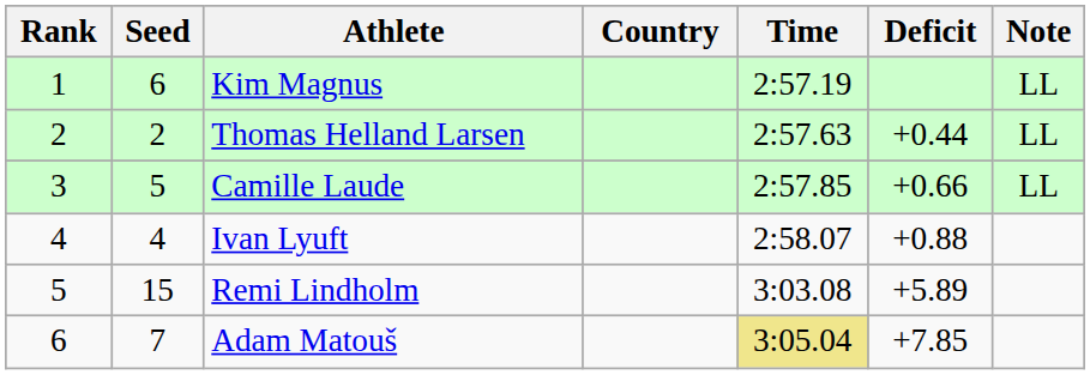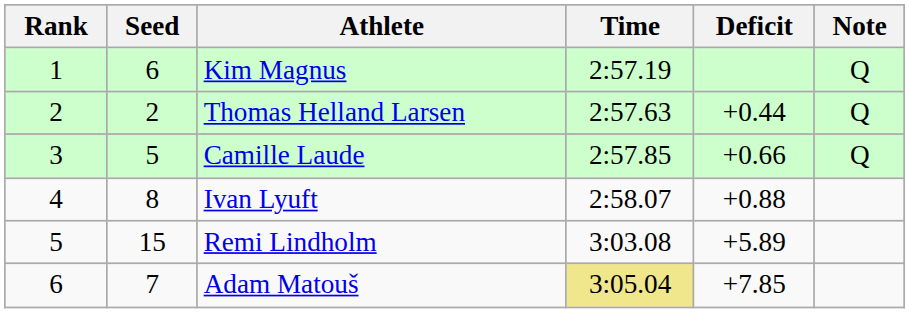- column: Country
Kim Magnus | Note: LL -> Q
Thomas Helland Larsen | Note: LL -> Q
Camille Laude | Note: LL -> Q
Ivan Lyuft | Seed: 4 -> 8
